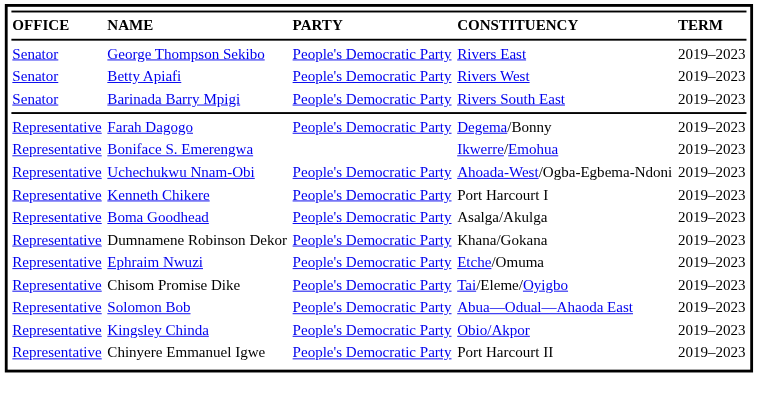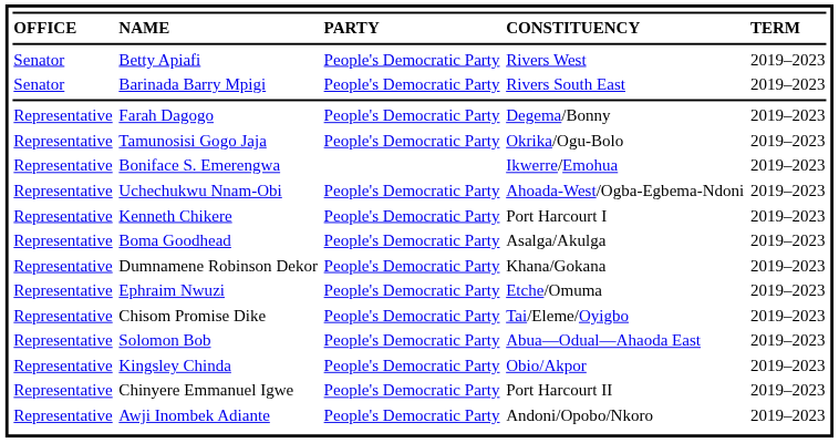- row: Senator | George Thompson Sekibo | People's Democratic Party | Rivers East | 2019–2023
+ row: Representative | Tamunosisi Gogo Jaja | People's Democratic Party | Okrika/Ogu-Bolo | 2019–2023
+ row: Representative | Awji Inombek Adiante | People's Democratic Party | Andoni/Opobo/Nkoro | 2019–2023
